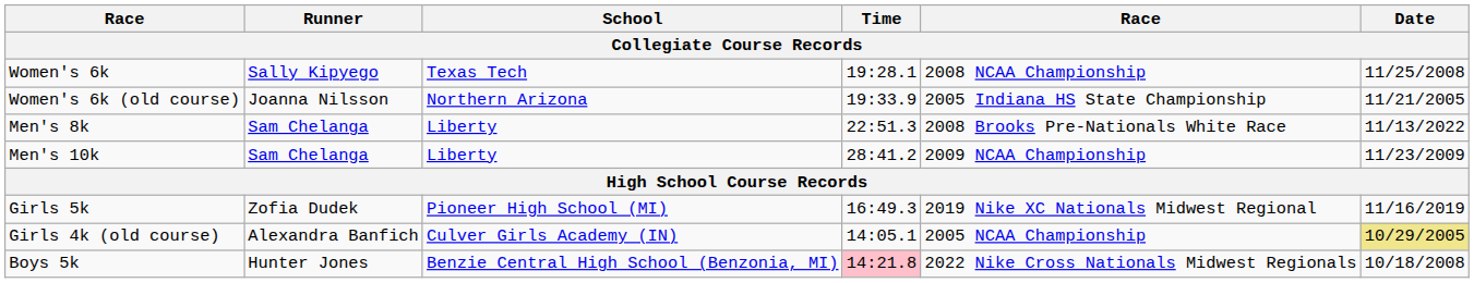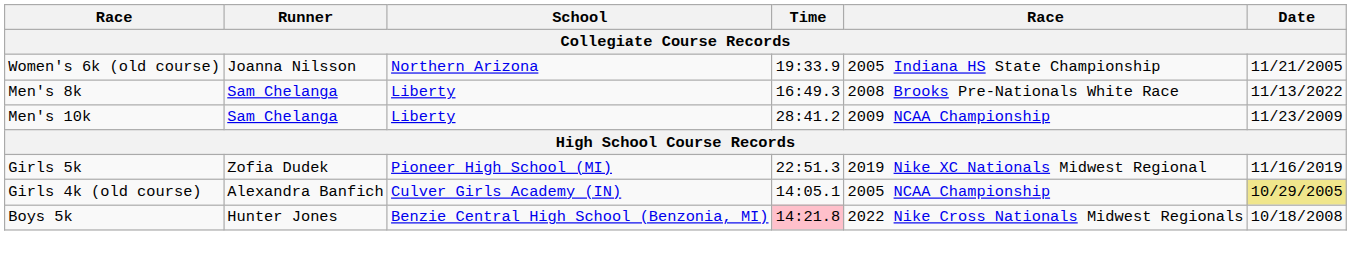- row: Women's 6k | Sally Kipyego | Texas Tech | 19:28.1 | 2008 NCAA Championship | 11/25/2008
Men's 8k | Time: 22:51.3 -> 16:49.3
Girls 5k | Time: 16:49.3 -> 22:51.3
